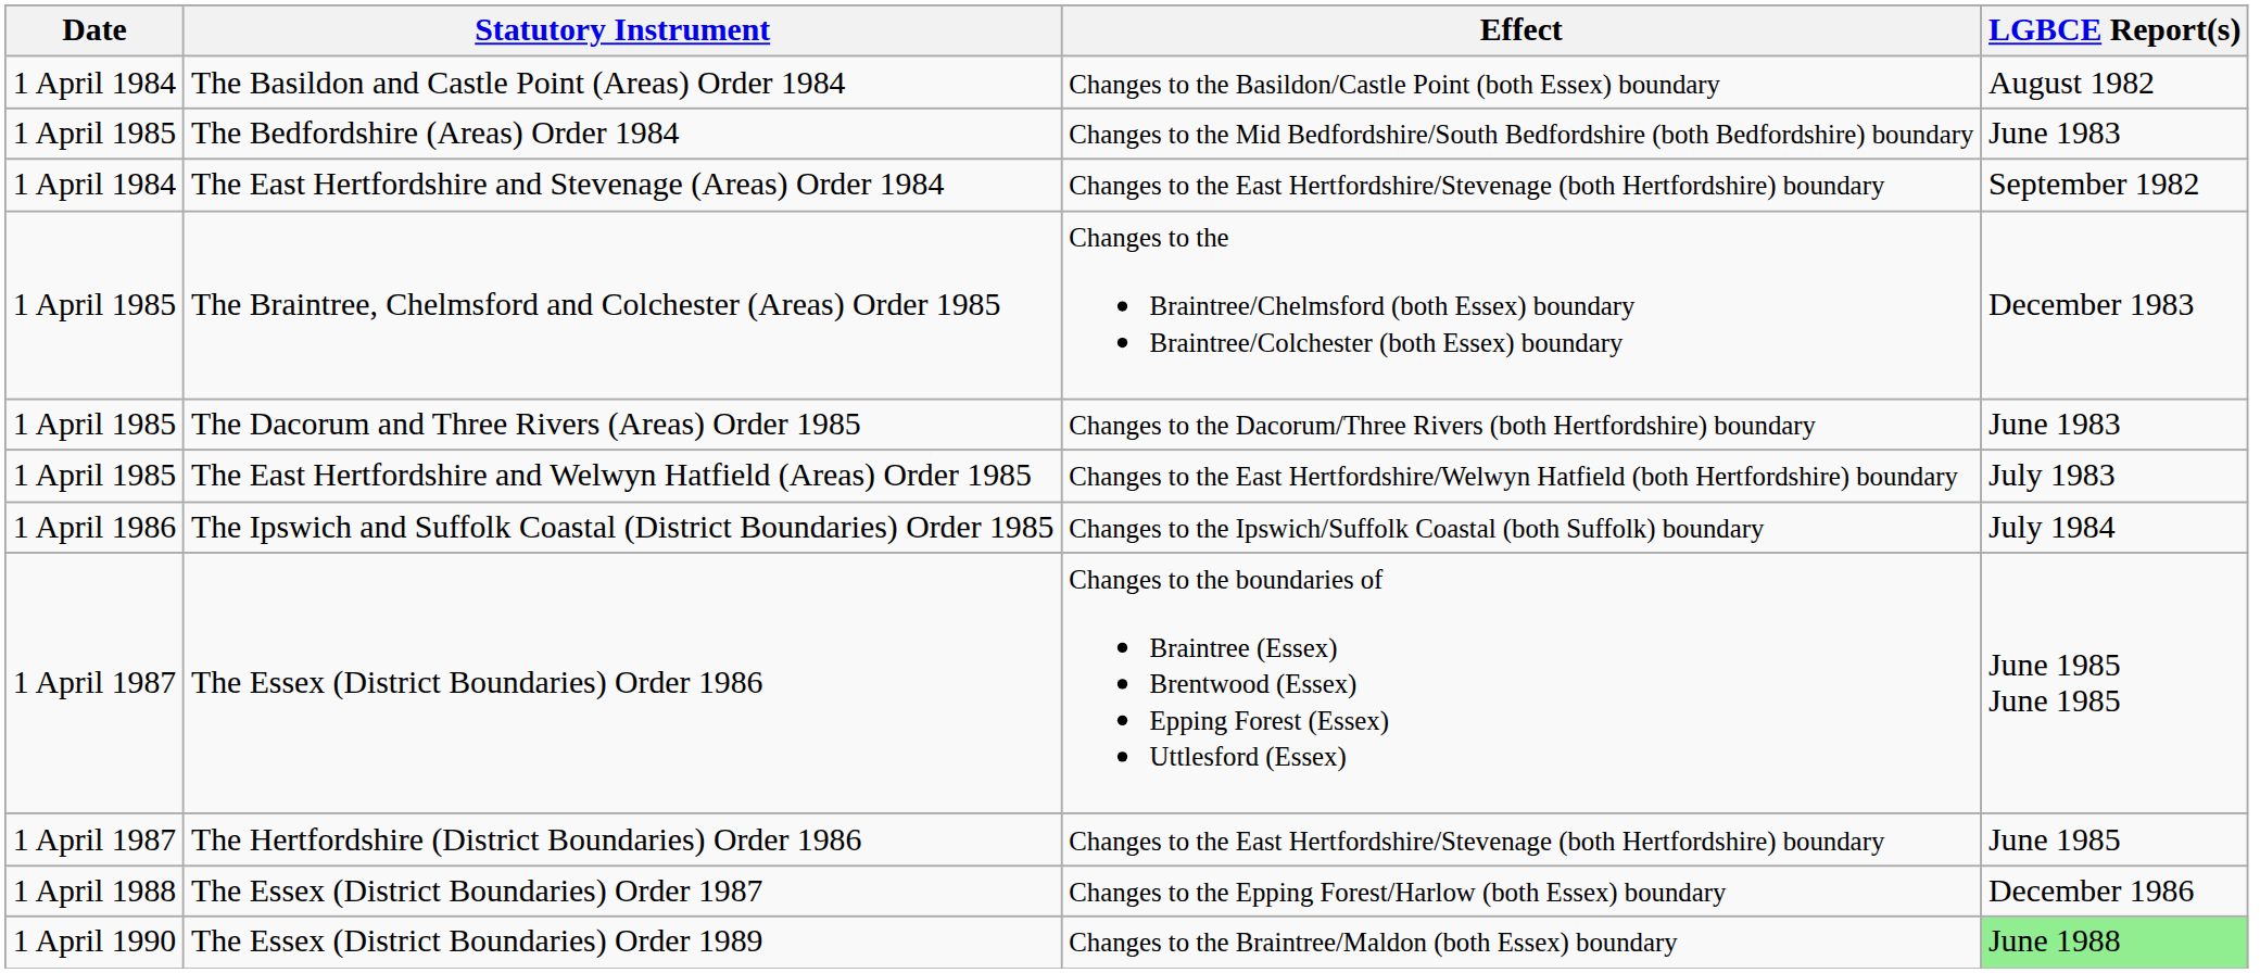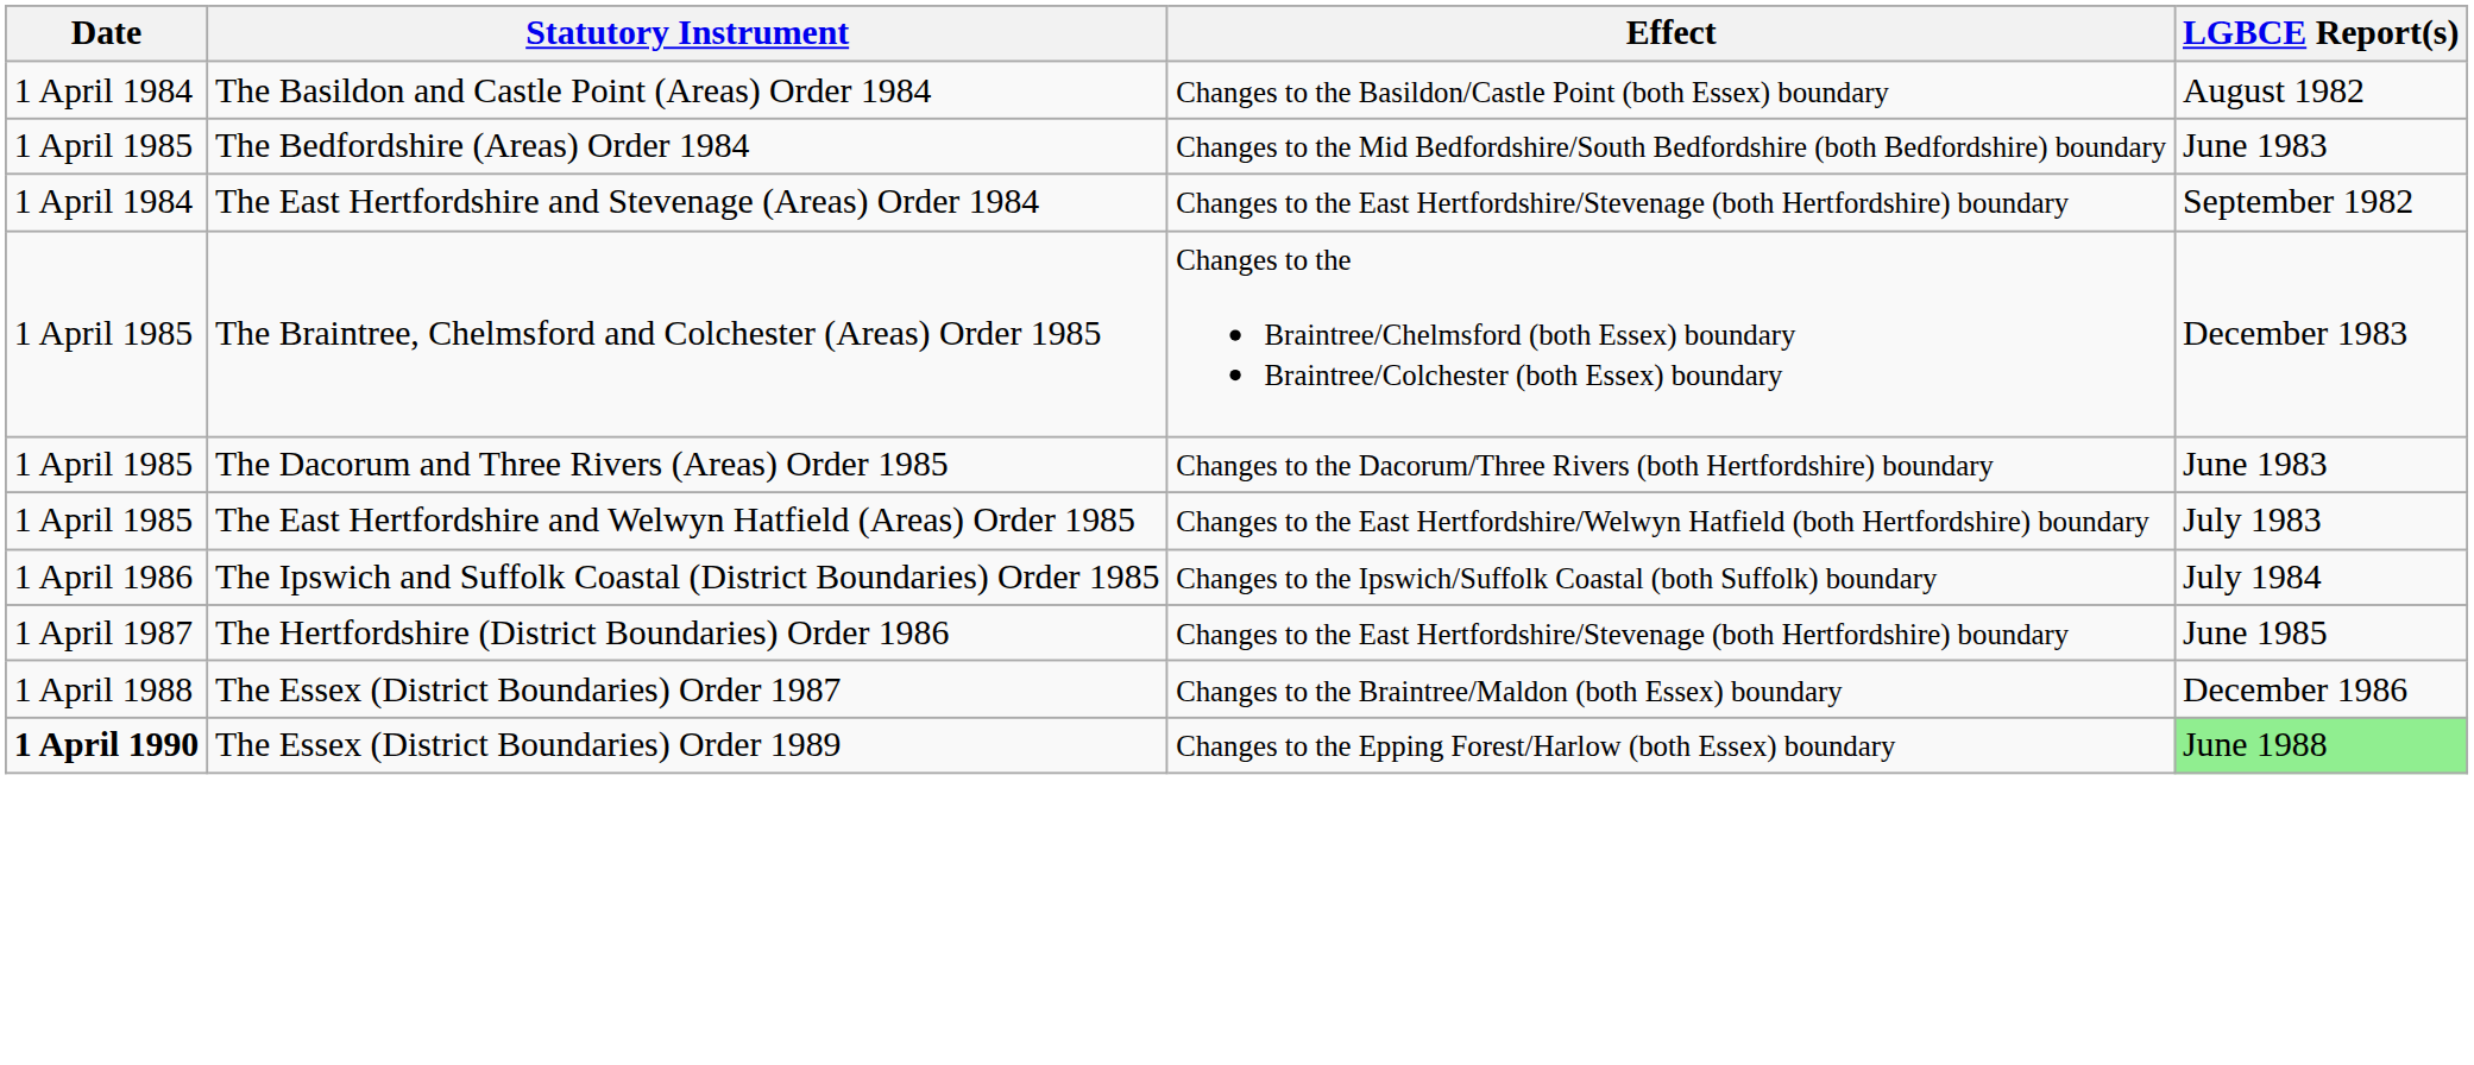- row: 1 April 1987 | The Essex (District Boundaries) Order 1986 | Changes to the boundaries of Braintree (Essex) Brentwood (Essex) Epping Forest (Essex) Uttlesford (Essex) | June 1985 June 1985
The Essex (District Boundaries) Order 1987 | Effect: Changes to the Epping Forest/Harlow (both Essex) boundary -> Changes to the Braintree/Maldon (both Essex) boundary
The Essex (District Boundaries) Order 1989 | Date: normal -> bold
The Essex (District Boundaries) Order 1989 | Effect: Changes to the Braintree/Maldon (both Essex) boundary -> Changes to the Epping Forest/Harlow (both Essex) boundary
